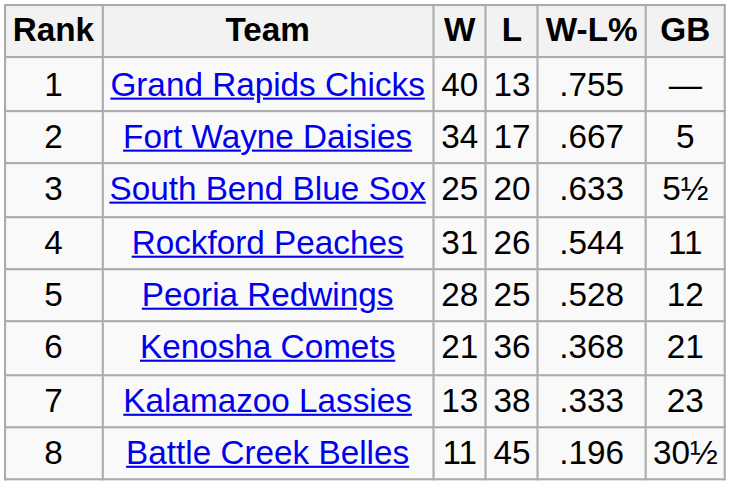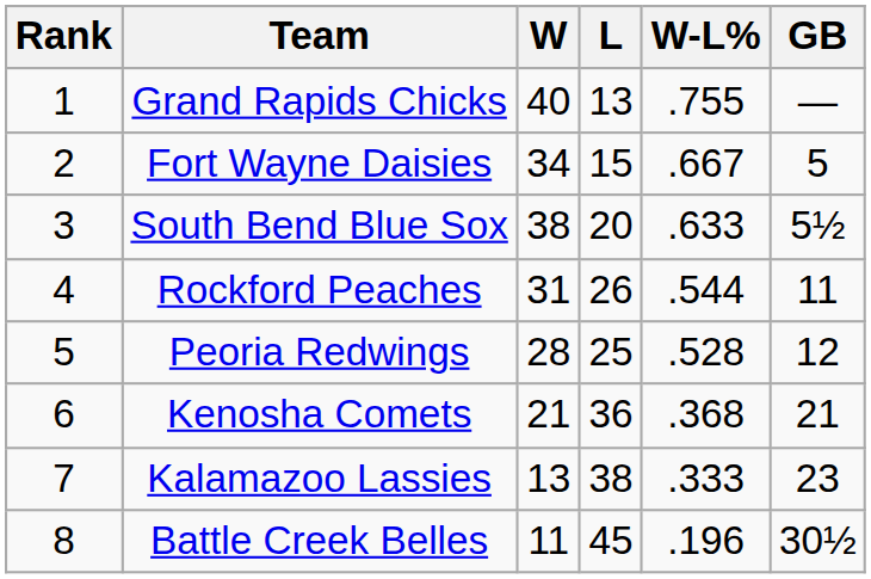Fort Wayne Daisies | L: 17 -> 15
South Bend Blue Sox | W: 25 -> 38
